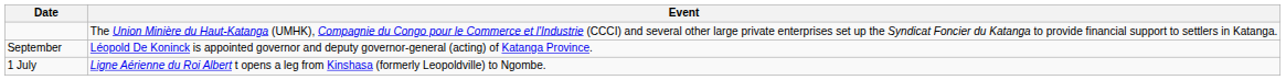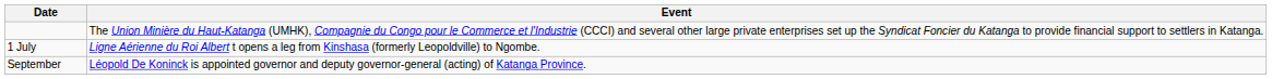rows swapped: 1 July <-> September
